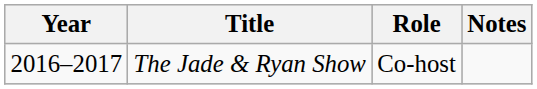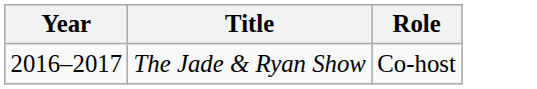- column: Notes
